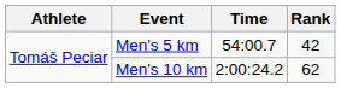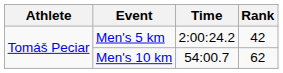Men's 5 km | Time: 54:00.7 -> 2:00:24.2
Men's 10 km | Time: 2:00:24.2 -> 54:00.7
